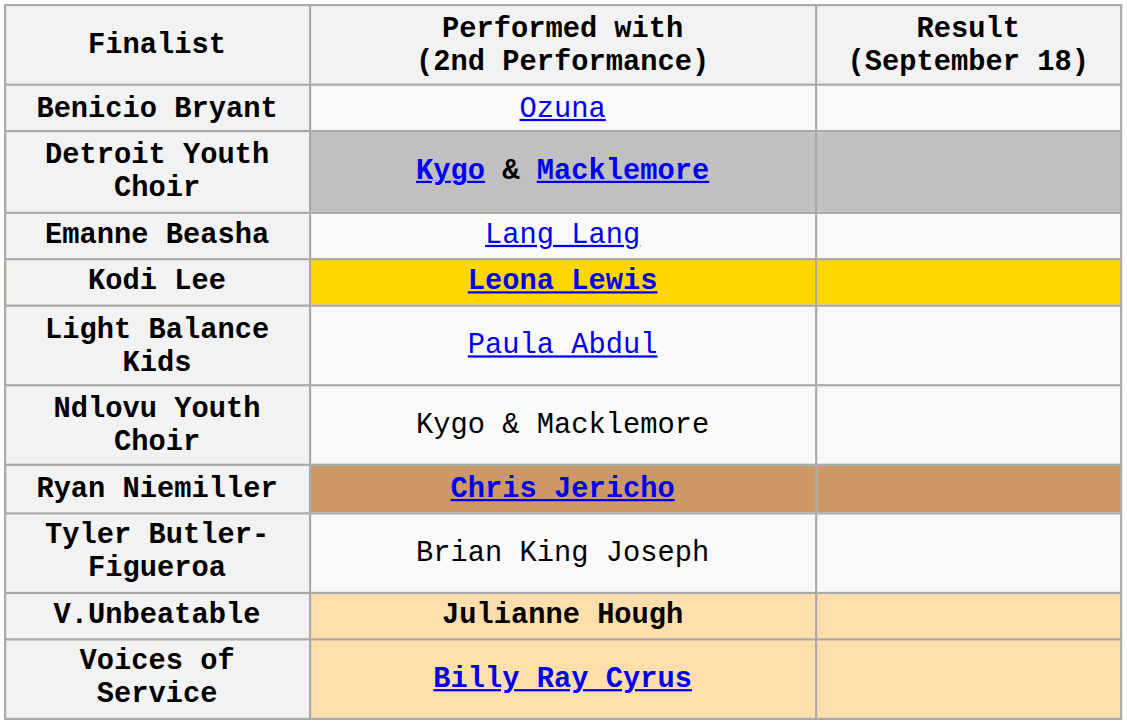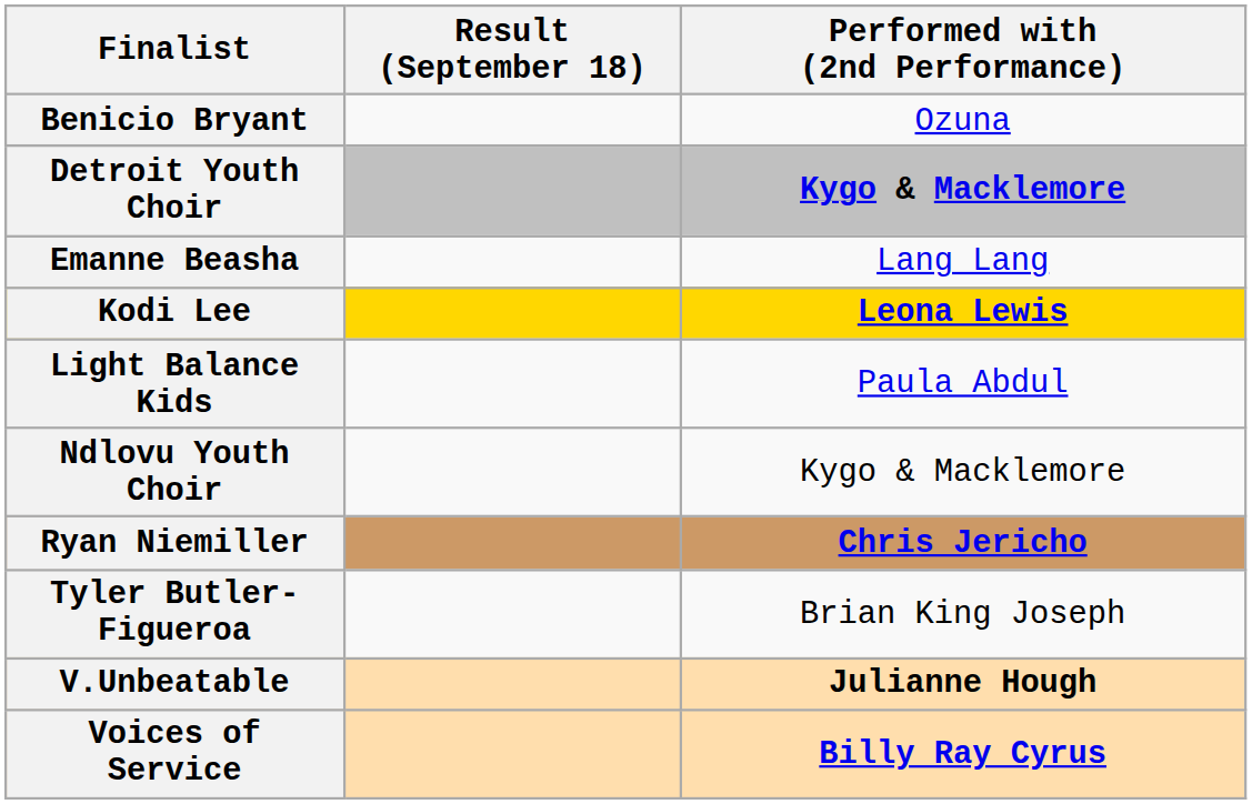columns swapped: Performed with (2nd Performance) <-> Result (September 18)
